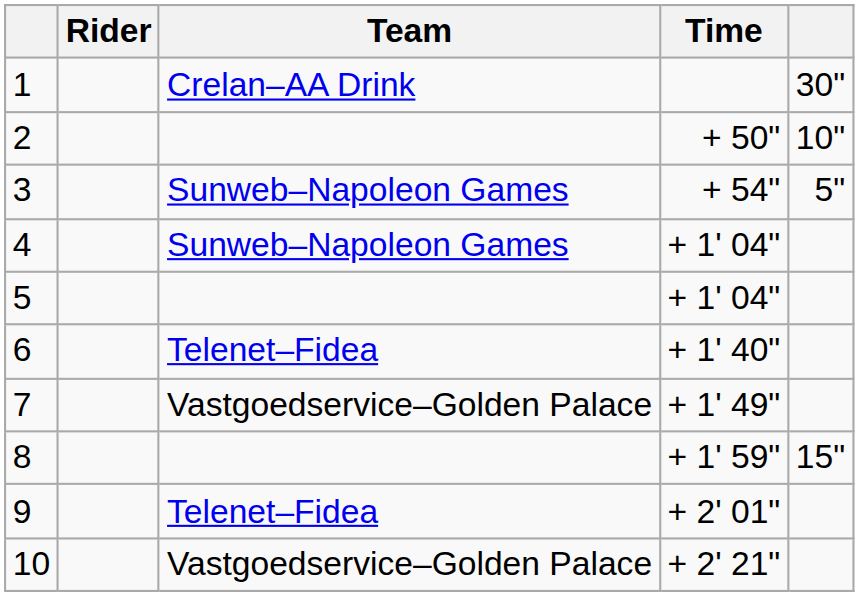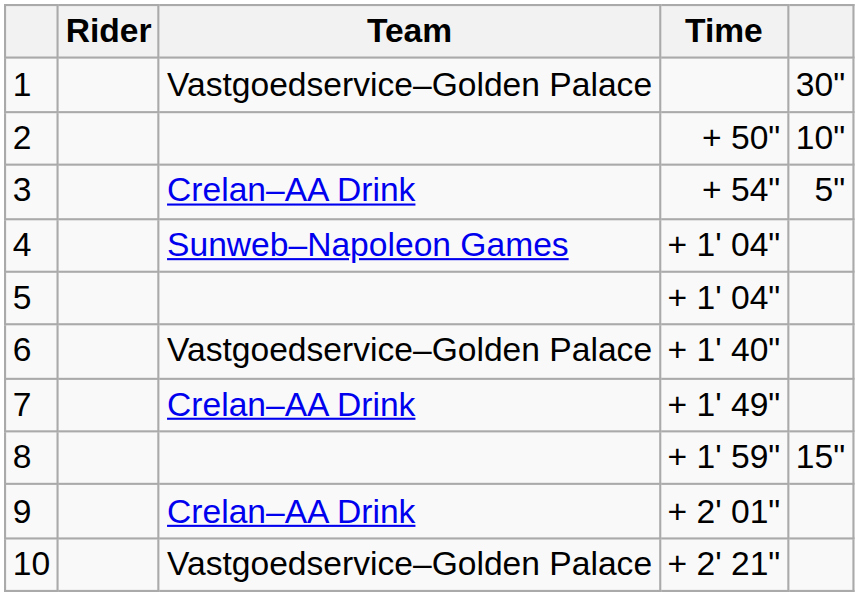1 | Team: Crelan–AA Drink -> Vastgoedservice–Golden Palace
3 | Team: Sunweb–Napoleon Games -> Crelan–AA Drink
6 | Team: Telenet–Fidea -> Vastgoedservice–Golden Palace
7 | Team: Vastgoedservice–Golden Palace -> Crelan–AA Drink
9 | Team: Telenet–Fidea -> Crelan–AA Drink
